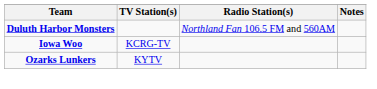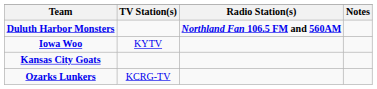Duluth Harbor Monsters | Radio Station(s): normal -> bold
Iowa Woo | TV Station(s): KCRG-TV -> KYTV
+ row: Kansas City Goats
Ozarks Lunkers | TV Station(s): KYTV -> KCRG-TV
